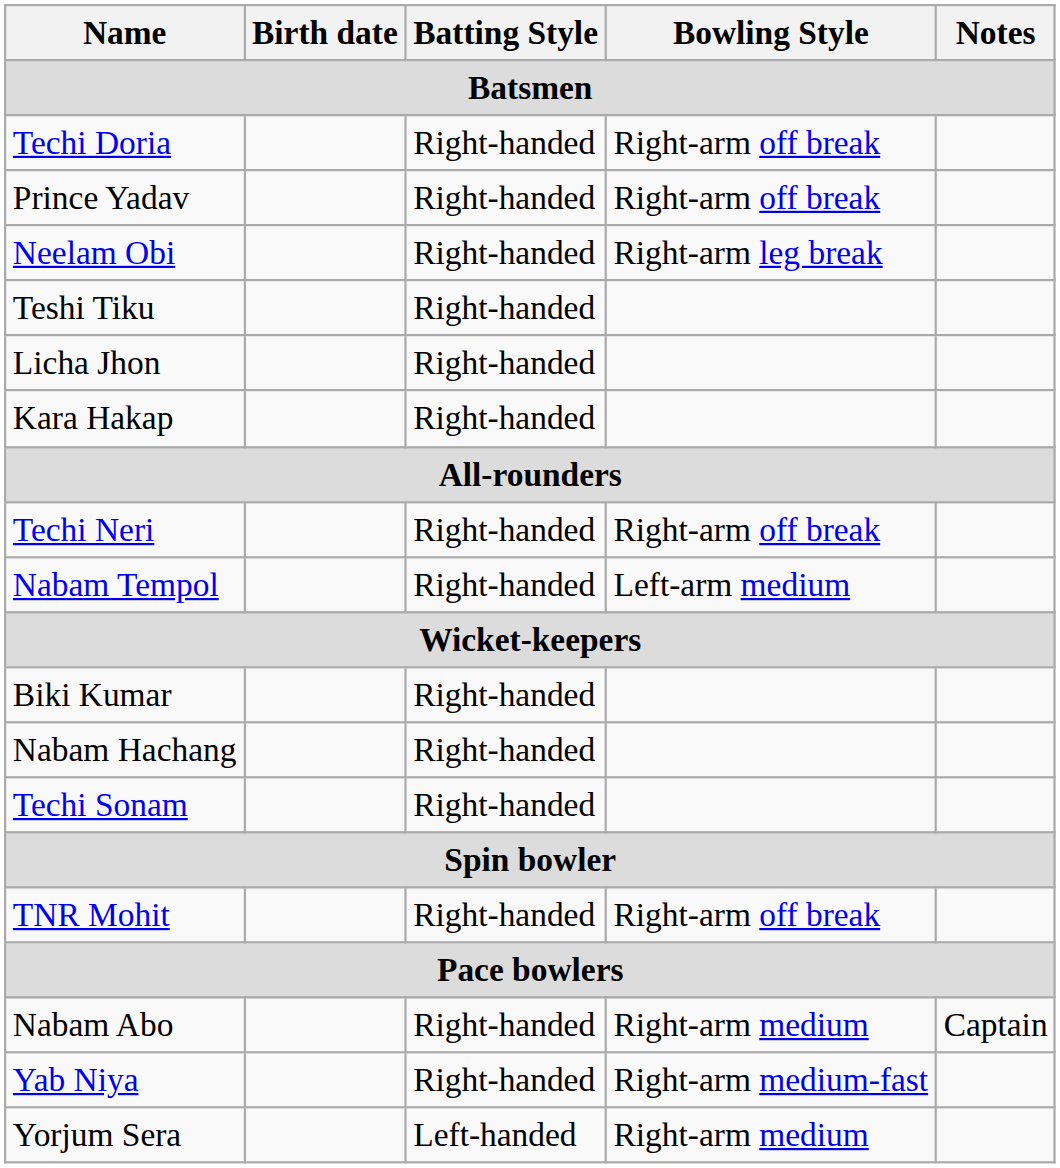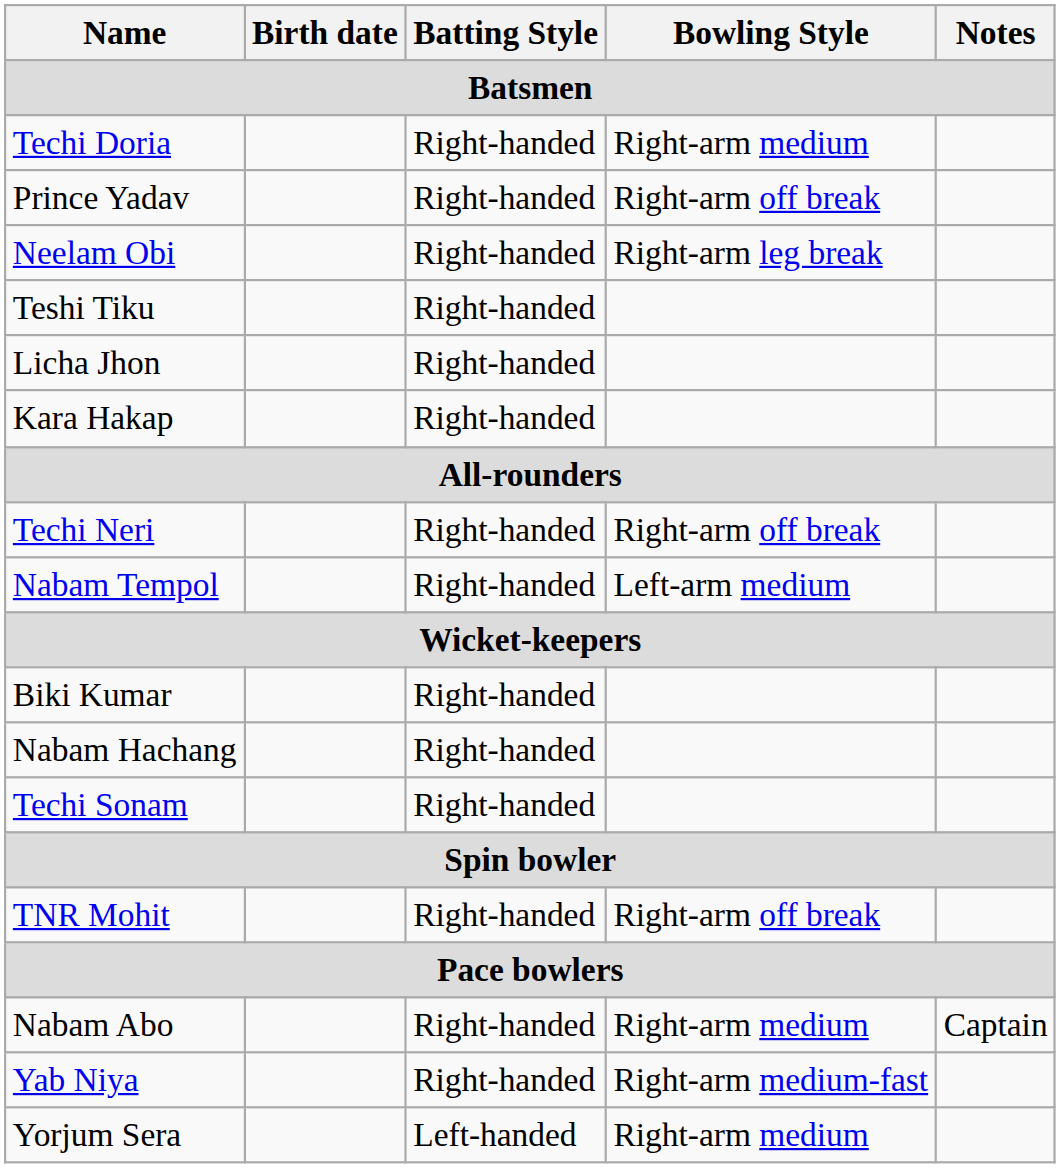Techi Doria | Bowling Style: Right-arm off break -> Right-arm medium
